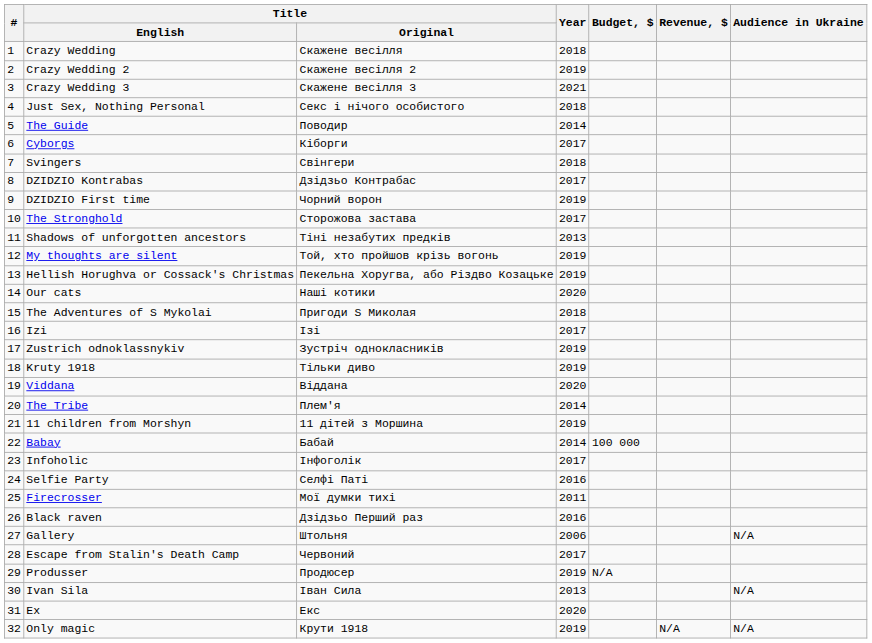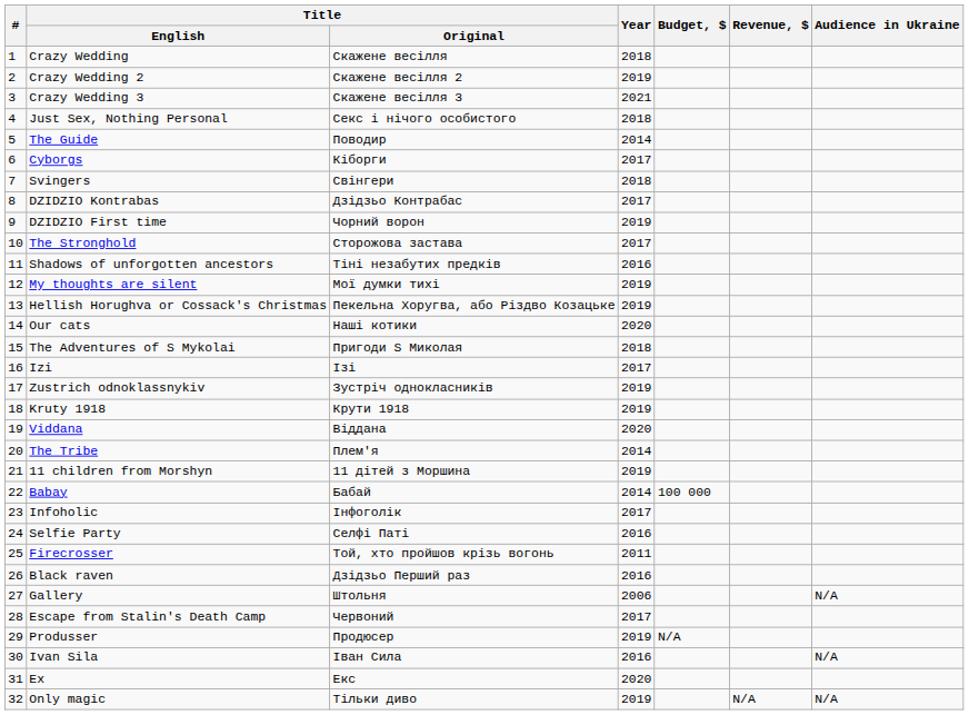Shadows of unforgotten ancestors | Year: 2013 -> 2016
My thoughts are silent | Title / Original: Той, хто пройшов крізь вогонь -> Мої думки тихі
Kruty 1918 | Title / Original: Тільки диво -> Крути 1918
Firecrosser | Title / Original: Мої думки тихі -> Той, хто пройшов крізь вогонь
Ivan Sila | Year: 2013 -> 2016
Only magic | Title / Original: Крути 1918 -> Тільки диво
